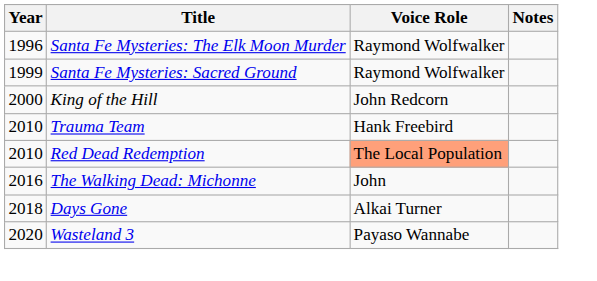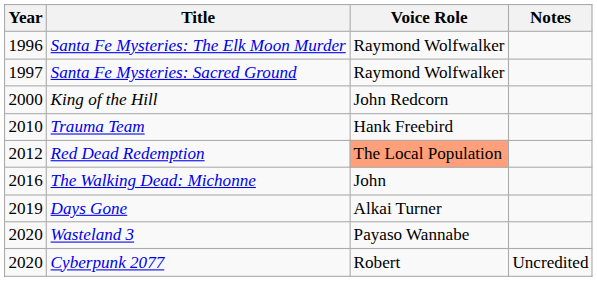Santa Fe Mysteries: Sacred Ground | Year: 1999 -> 1997
Red Dead Redemption | Year: 2010 -> 2012
Days Gone | Year: 2018 -> 2019
+ row: 2020 | Cyberpunk 2077 | Robert | Uncredited
